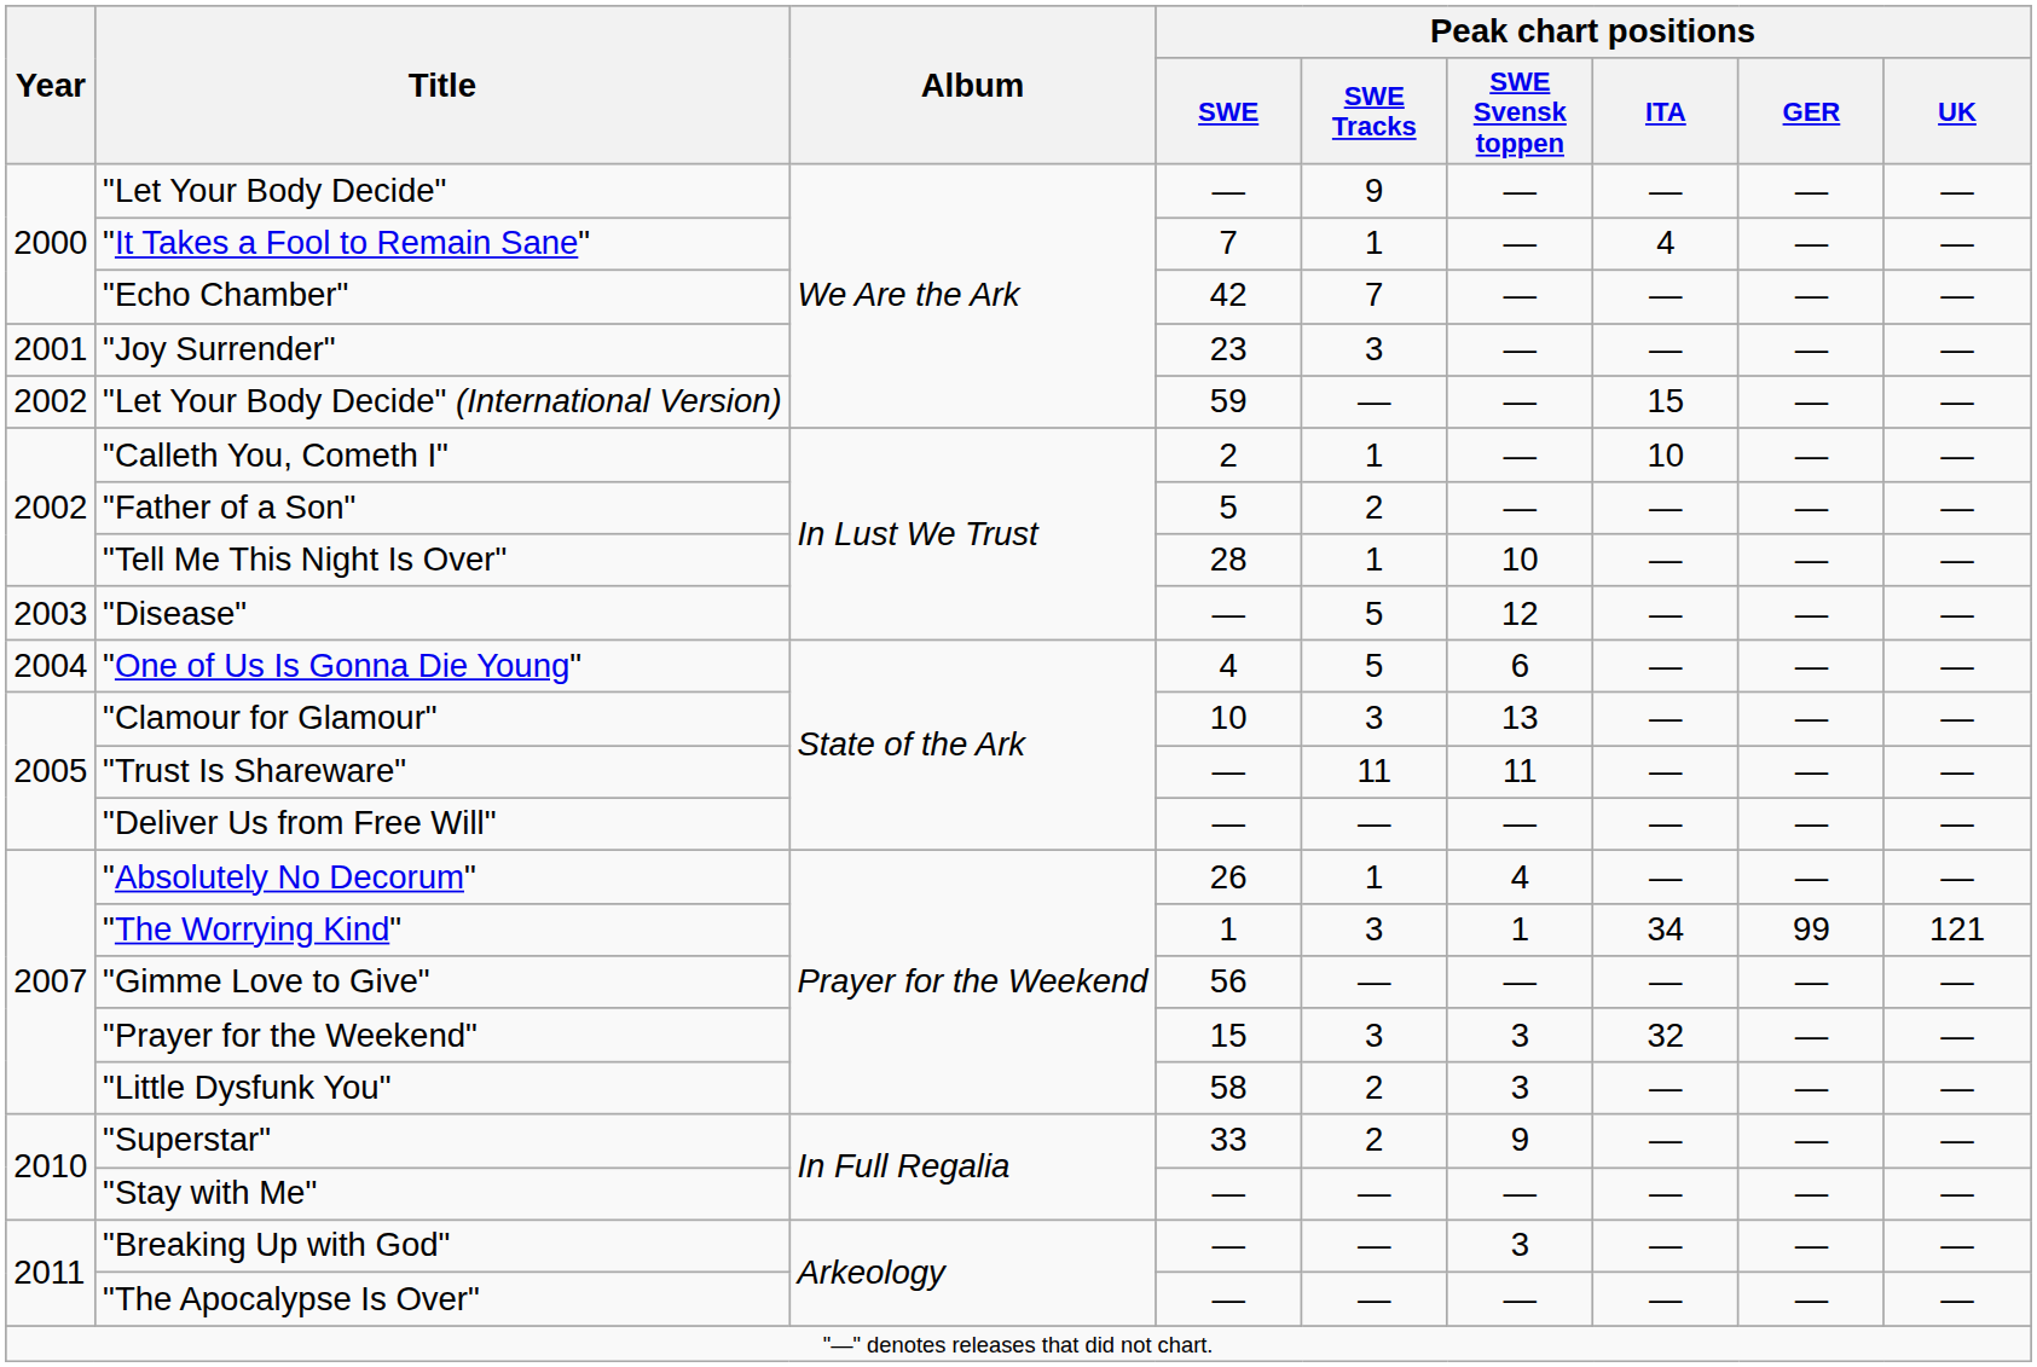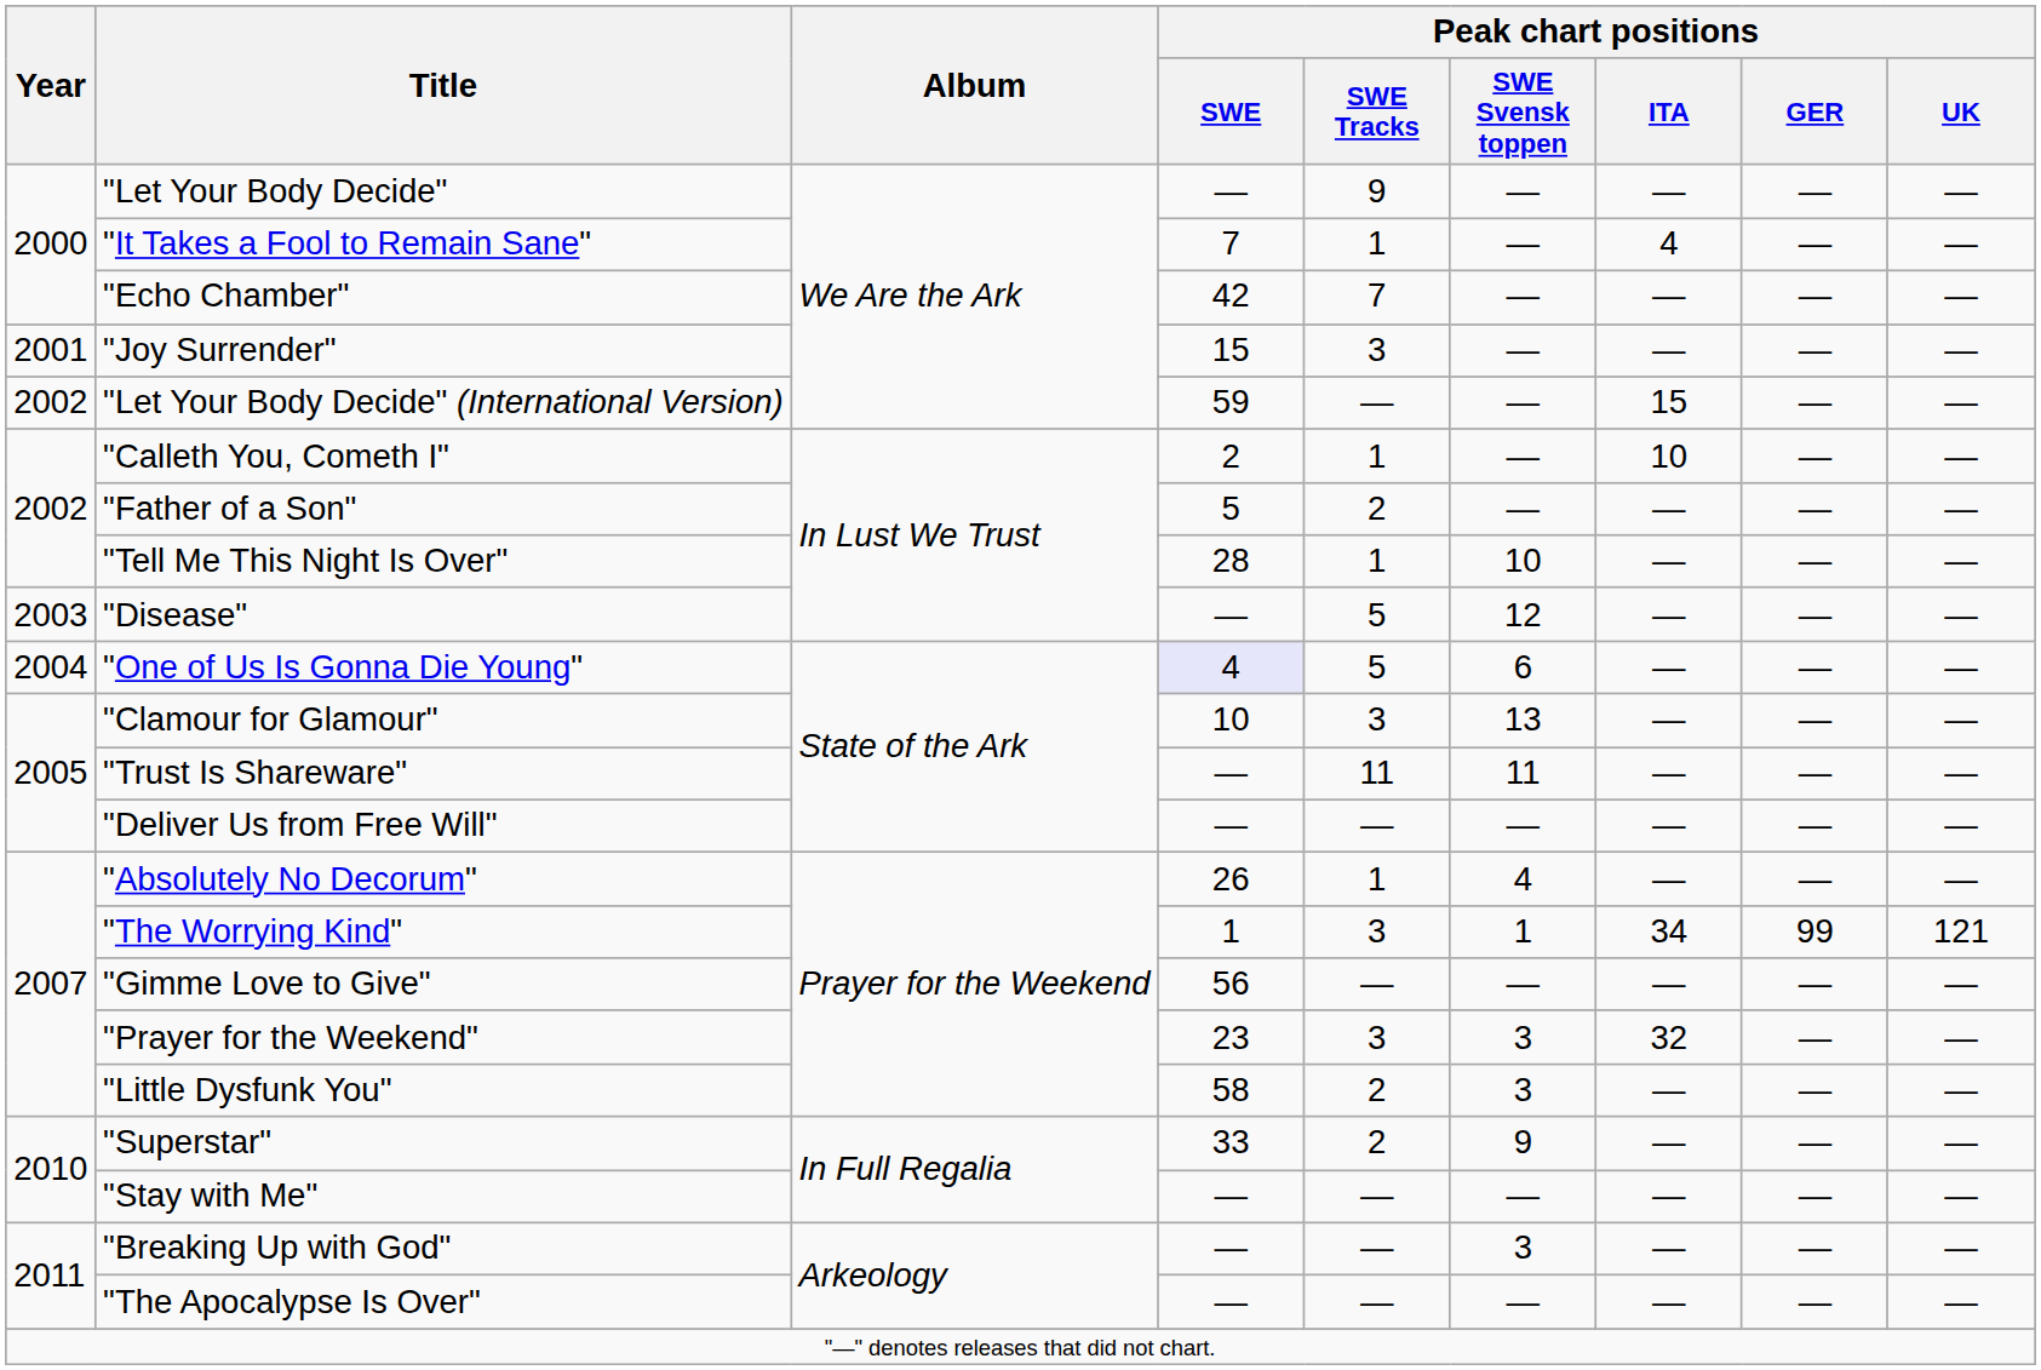"Joy Surrender" | Peak chart positions / SWE: 23 -> 15
"One of Us Is Gonna Die Young" | Peak chart positions / SWE: no background -> lavender background
"Prayer for the Weekend" | Peak chart positions / SWE: 15 -> 23
